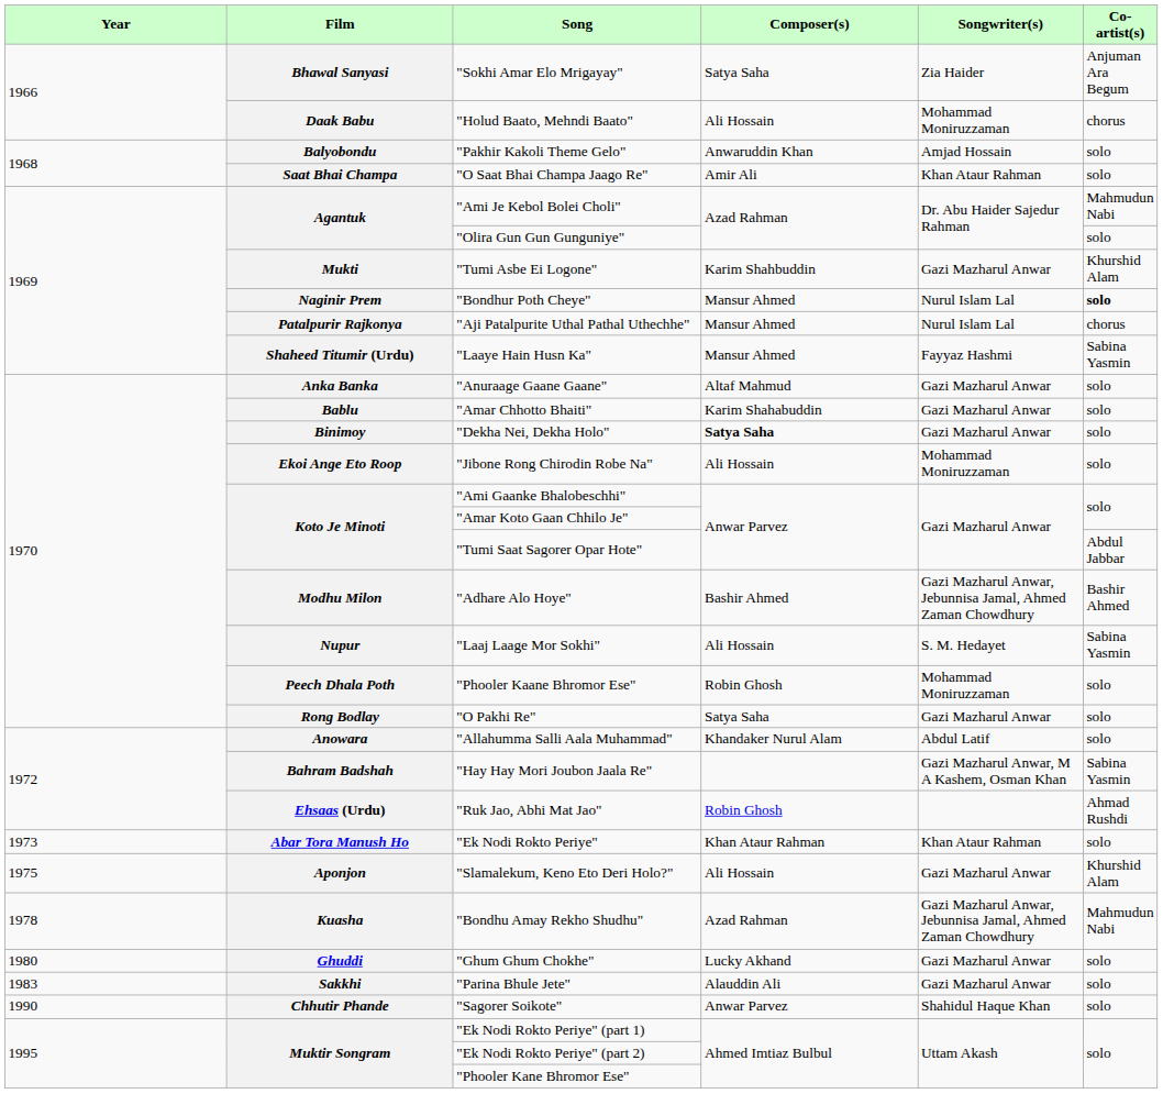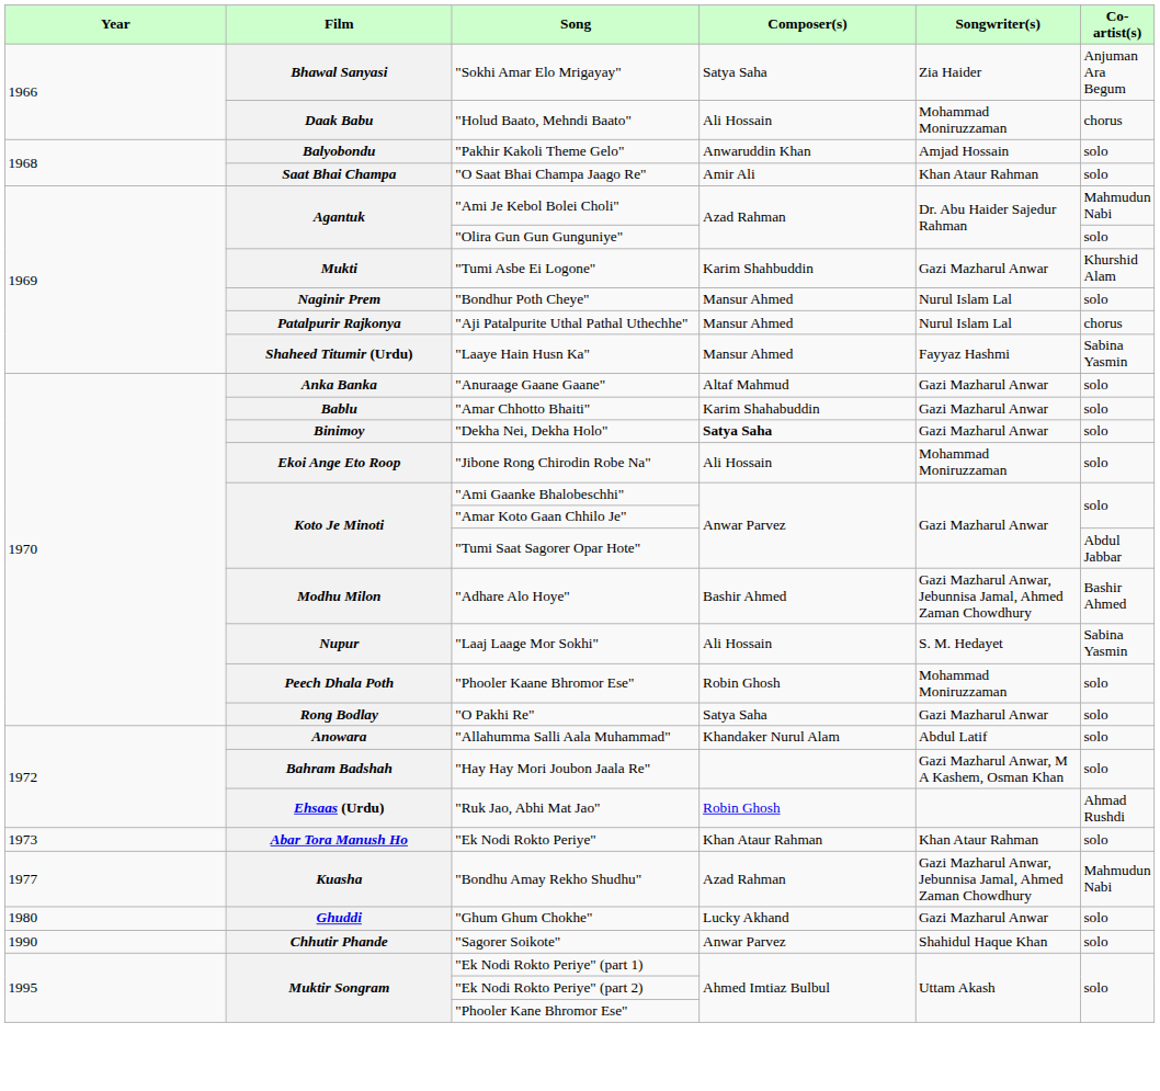"Bondhur Poth Cheye" | Co-artist(s): bold -> normal
"Hay Hay Mori Joubon Jaala Re" | Co-artist(s): Sabina Yasmin -> solo
- row: 1975 | Aponjon | "Slamalekum, Keno Eto Deri Holo?" | Ali Hossain | Gazi Mazharul Anwar | Khurshid Alam
"Bondhu Amay Rekho Shudhu" | Year: 1978 -> 1977
- row: 1983 | Sakkhi | "Parina Bhule Jete" | Alauddin Ali | Gazi Mazharul Anwar | solo
